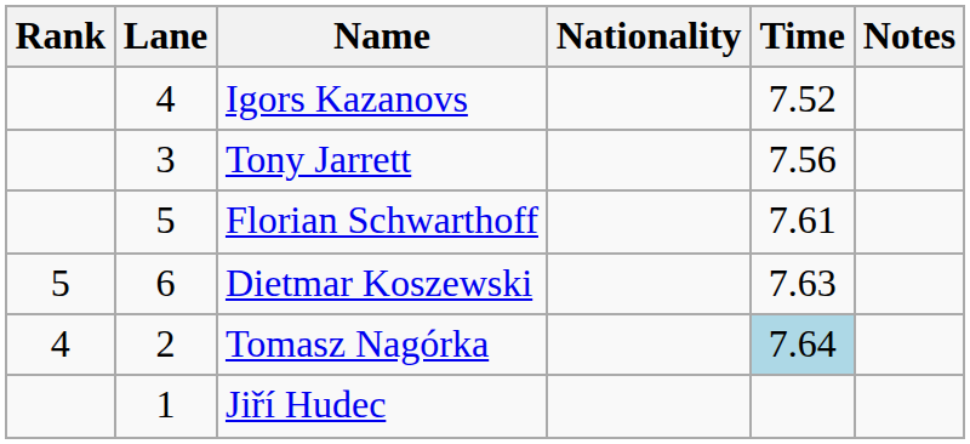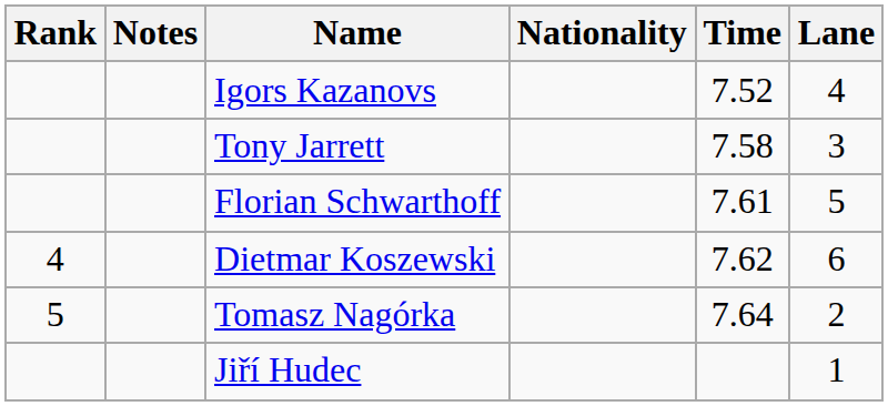columns swapped: Lane <-> Notes
Tony Jarrett | Time: 7.56 -> 7.58
Dietmar Koszewski | Rank: 5 -> 4
Dietmar Koszewski | Time: 7.63 -> 7.62
Tomasz Nagórka | Rank: 4 -> 5
Tomasz Nagórka | Time: lightblue background -> no background
